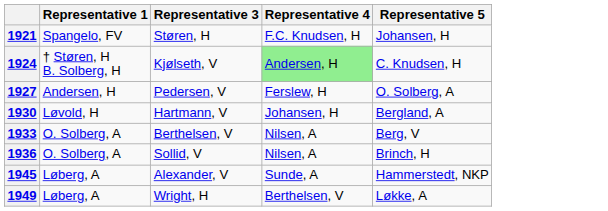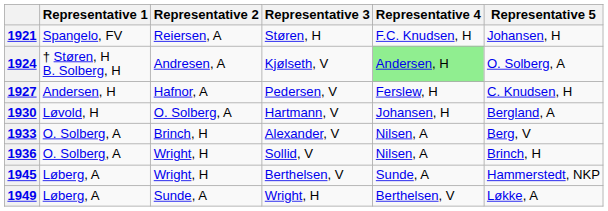+ column: Representative 2 | Reiersen, A | Andresen, A | Hafnor, A | O. Solberg, A | Brinch, H | Wright, H | Wright, H | Sunde, A
1924 | Representative 5: C. Knudsen, H -> O. Solberg, A
1927 | Representative 5: O. Solberg, A -> C. Knudsen, H
1933 | Representative 3: Berthelsen, V -> Alexander, V
1945 | Representative 3: Alexander, V -> Berthelsen, V
